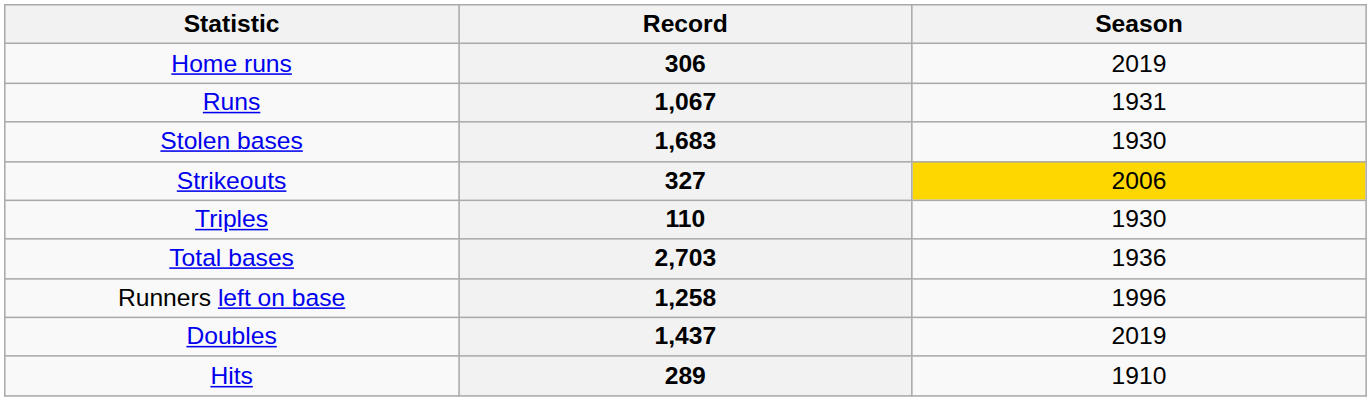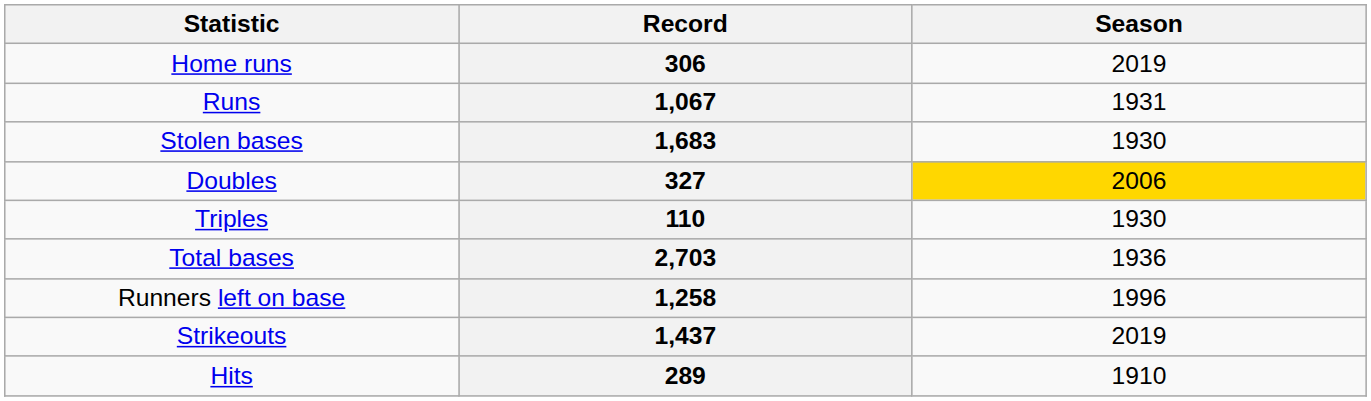327 | Statistic: Strikeouts -> Doubles
1,437 | Statistic: Doubles -> Strikeouts
